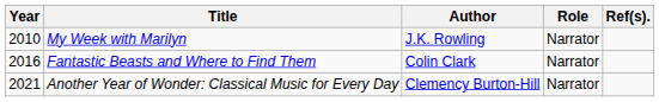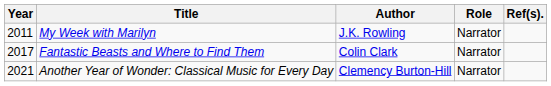My Week with Marilyn | Year: 2010 -> 2011
Fantastic Beasts and Where to Find Them | Year: 2016 -> 2017
